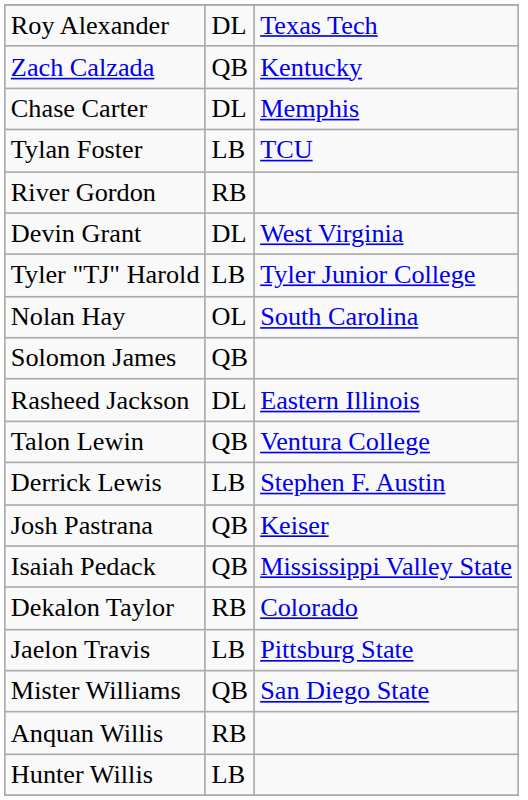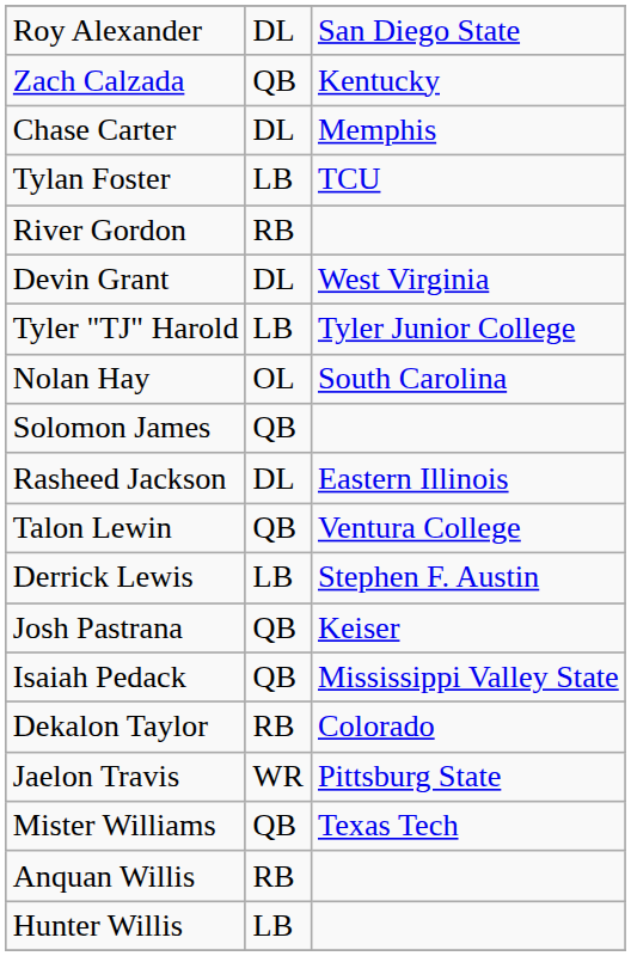Roy Alexander | column 3: Texas Tech -> San Diego State
Jaelon Travis | column 2: LB -> WR
Mister Williams | column 3: San Diego State -> Texas Tech
